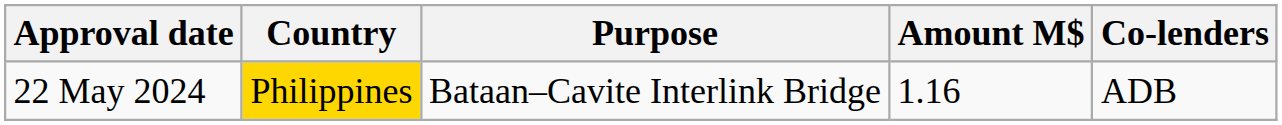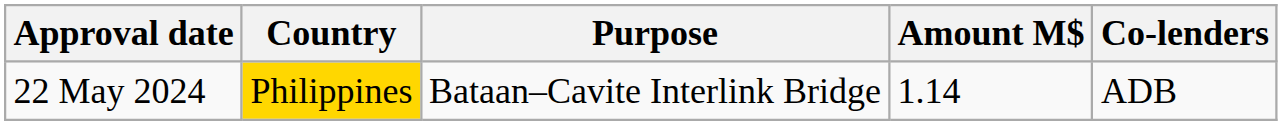22 May 2024 | Amount M$: 1.16 -> 1.14
